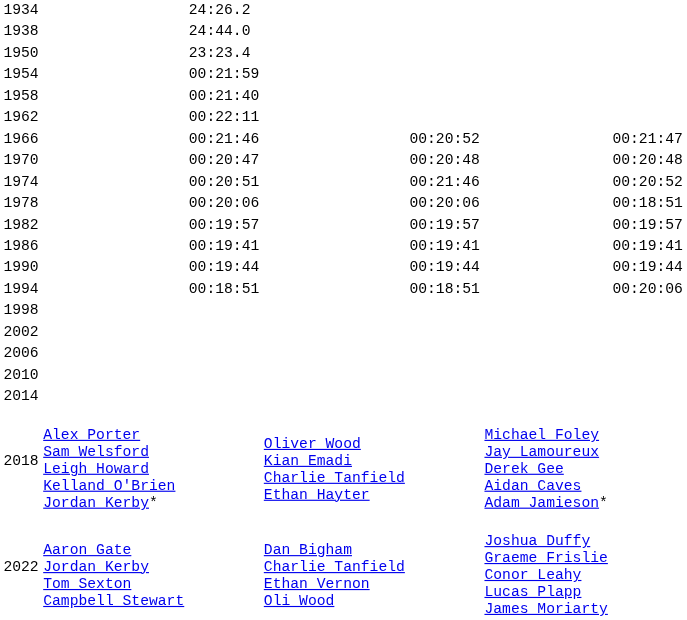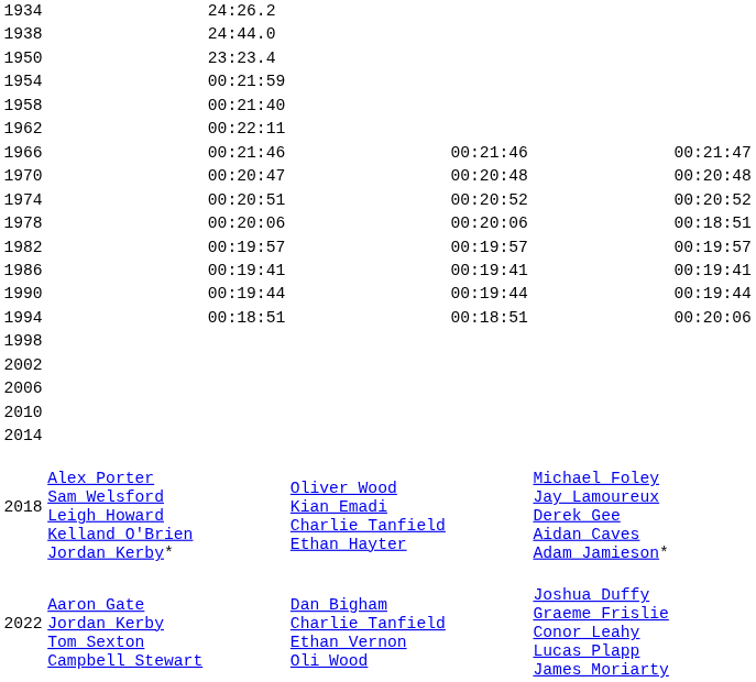1966 | column 5: 00:20:52 -> 00:21:46
1974 | column 5: 00:21:46 -> 00:20:52
